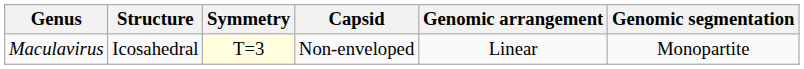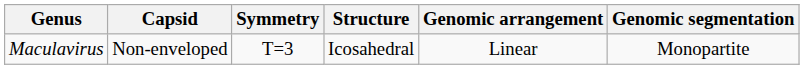columns swapped: Structure <-> Capsid
Maculavirus | Symmetry: lightyellow background -> no background
